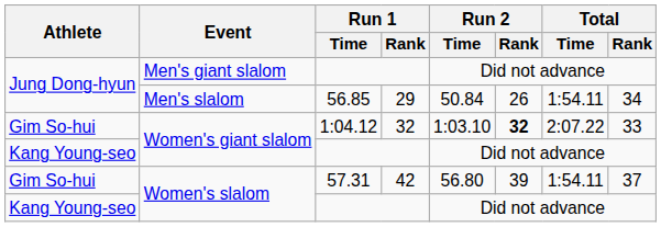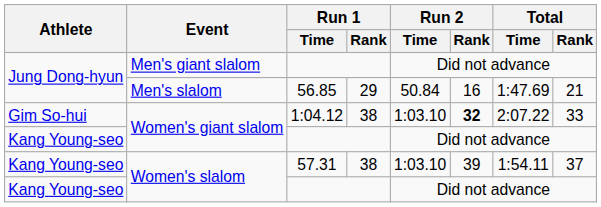Men's slalom | Run 2 / Rank: 26 -> 16
Men's slalom | Total / Time: 1:54.11 -> 1:47.69
Men's slalom | Total / Rank: 34 -> 21
Women's giant slalom / 1:04.12 | Run 1 / Rank: 32 -> 38
Women's slalom / 57.31 | Athlete: Gim So-hui -> Kang Young-seo
Women's slalom / 57.31 | Run 1 / Rank: 42 -> 38
Women's slalom / 57.31 | Run 2 / Time: 56.80 -> 1:03.10
